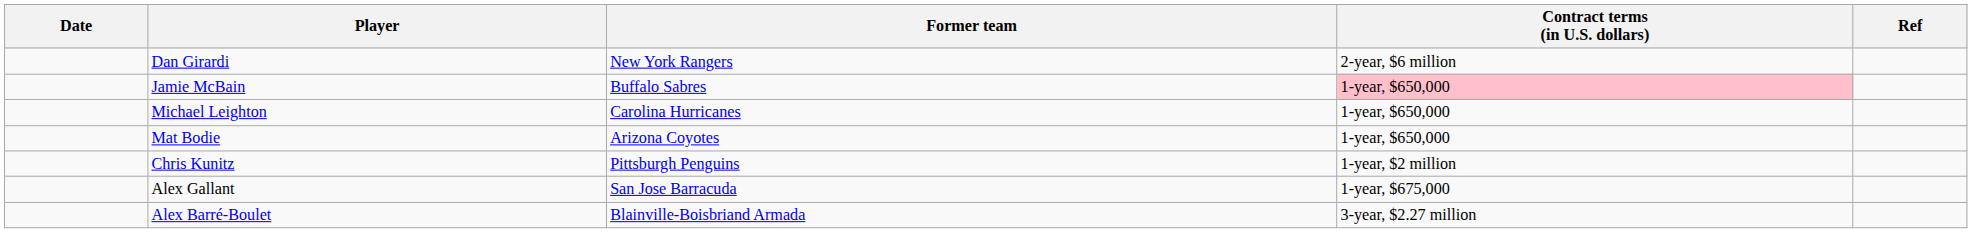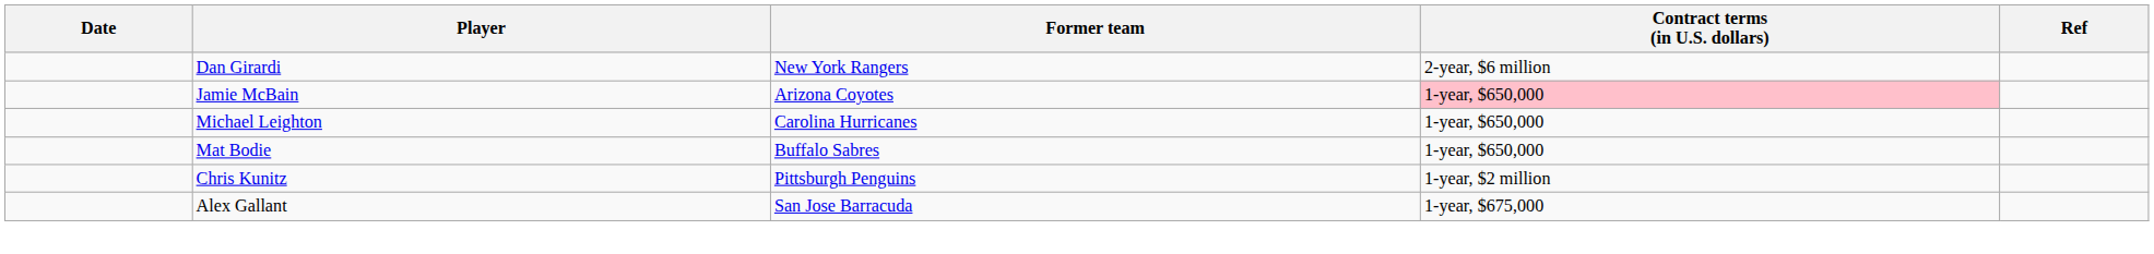Jamie McBain | Former team: Buffalo Sabres -> Arizona Coyotes
Mat Bodie | Former team: Arizona Coyotes -> Buffalo Sabres
- row: Alex Barré-Boulet | Blainville-Boisbriand Armada | 3-year, $2.27 million
